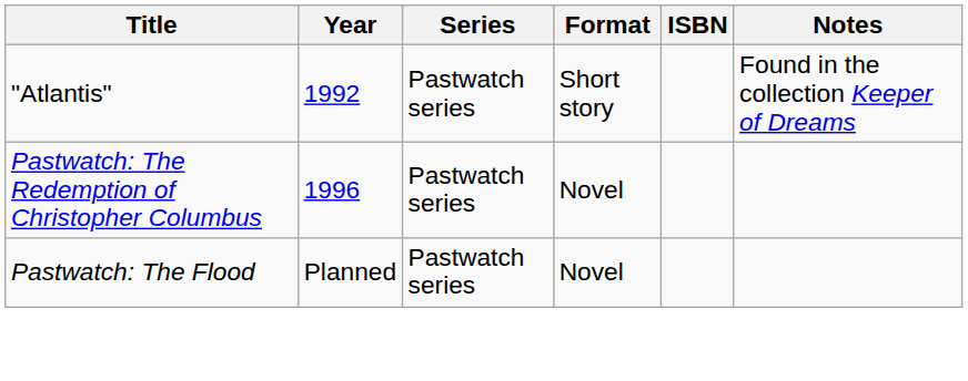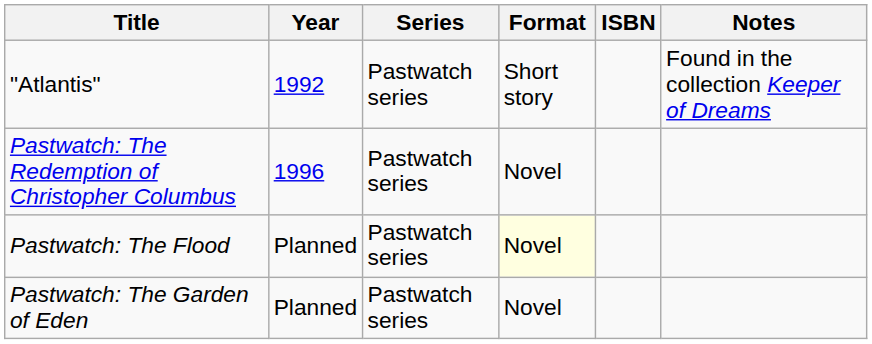Pastwatch: The Flood | Format: no background -> lightyellow background
+ row: Pastwatch: The Garden of Eden | Planned | Pastwatch series | Novel
